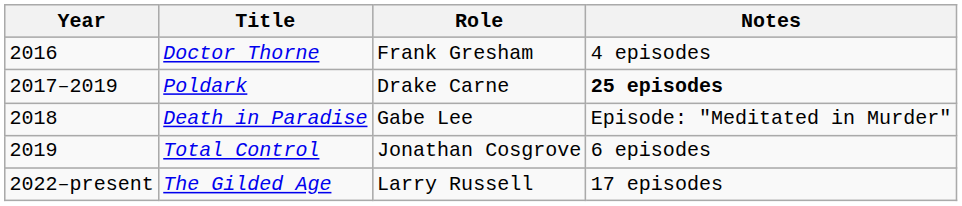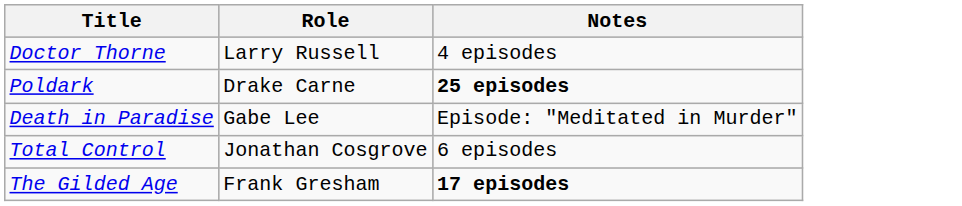- column: Year | 2016 | 2017–2019 | 2018 | 2019 | 2022–present
Doctor Thorne | Role: Frank Gresham -> Larry Russell
The Gilded Age | Role: Larry Russell -> Frank Gresham
The Gilded Age | Notes: normal -> bold
